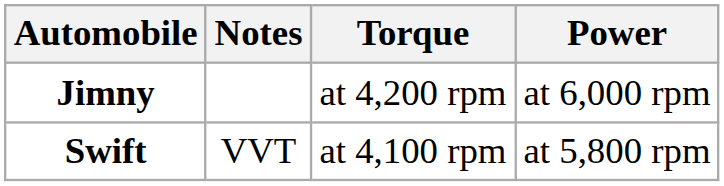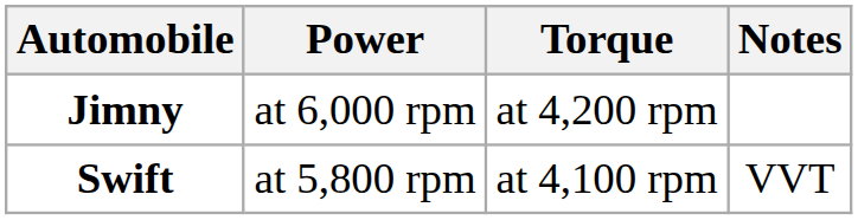columns swapped: Power <-> Notes
